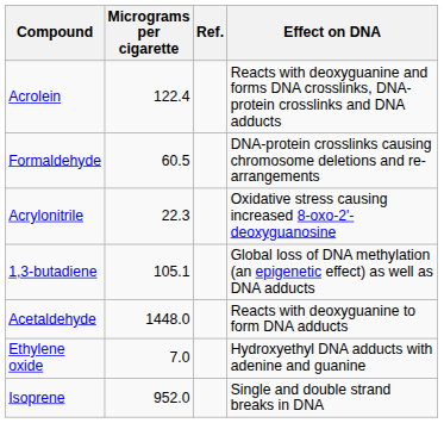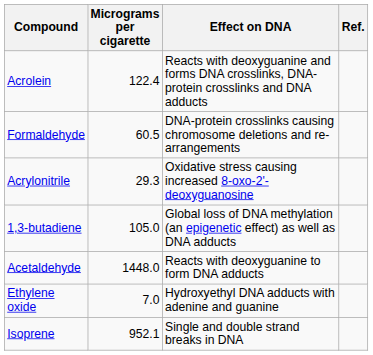columns swapped: Effect on DNA <-> Ref.
Acrylonitrile | Micrograms per cigarette: 22.3 -> 29.3
1,3-butadiene | Micrograms per cigarette: 105.1 -> 105.0
Isoprene | Micrograms per cigarette: 952.0 -> 952.1
